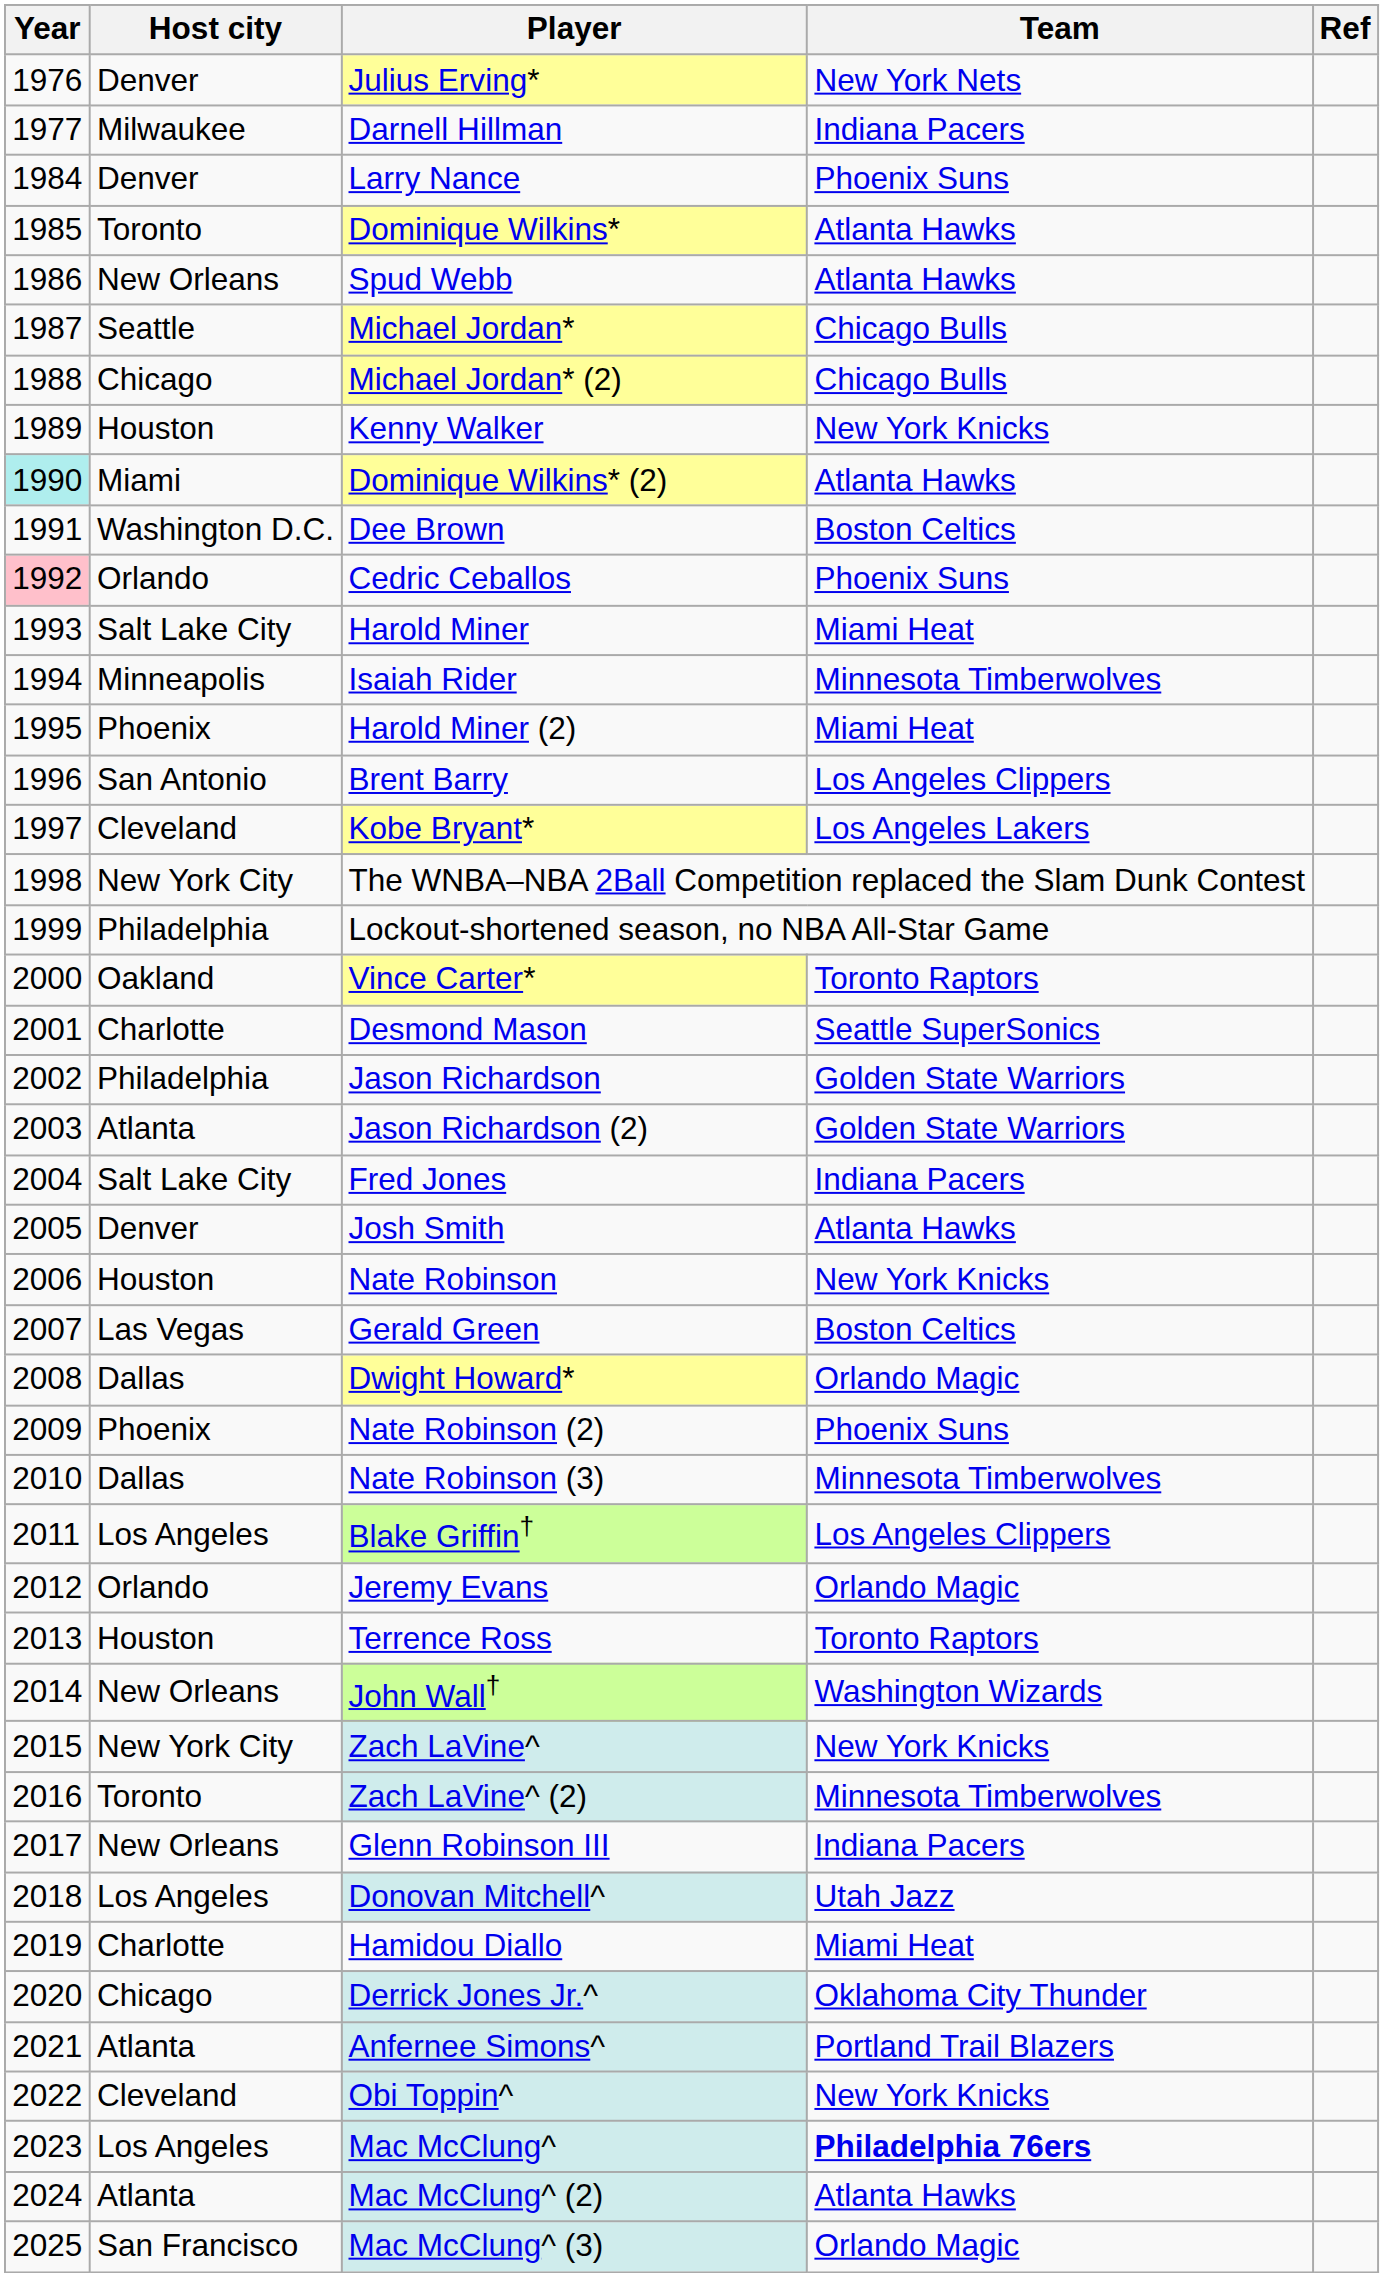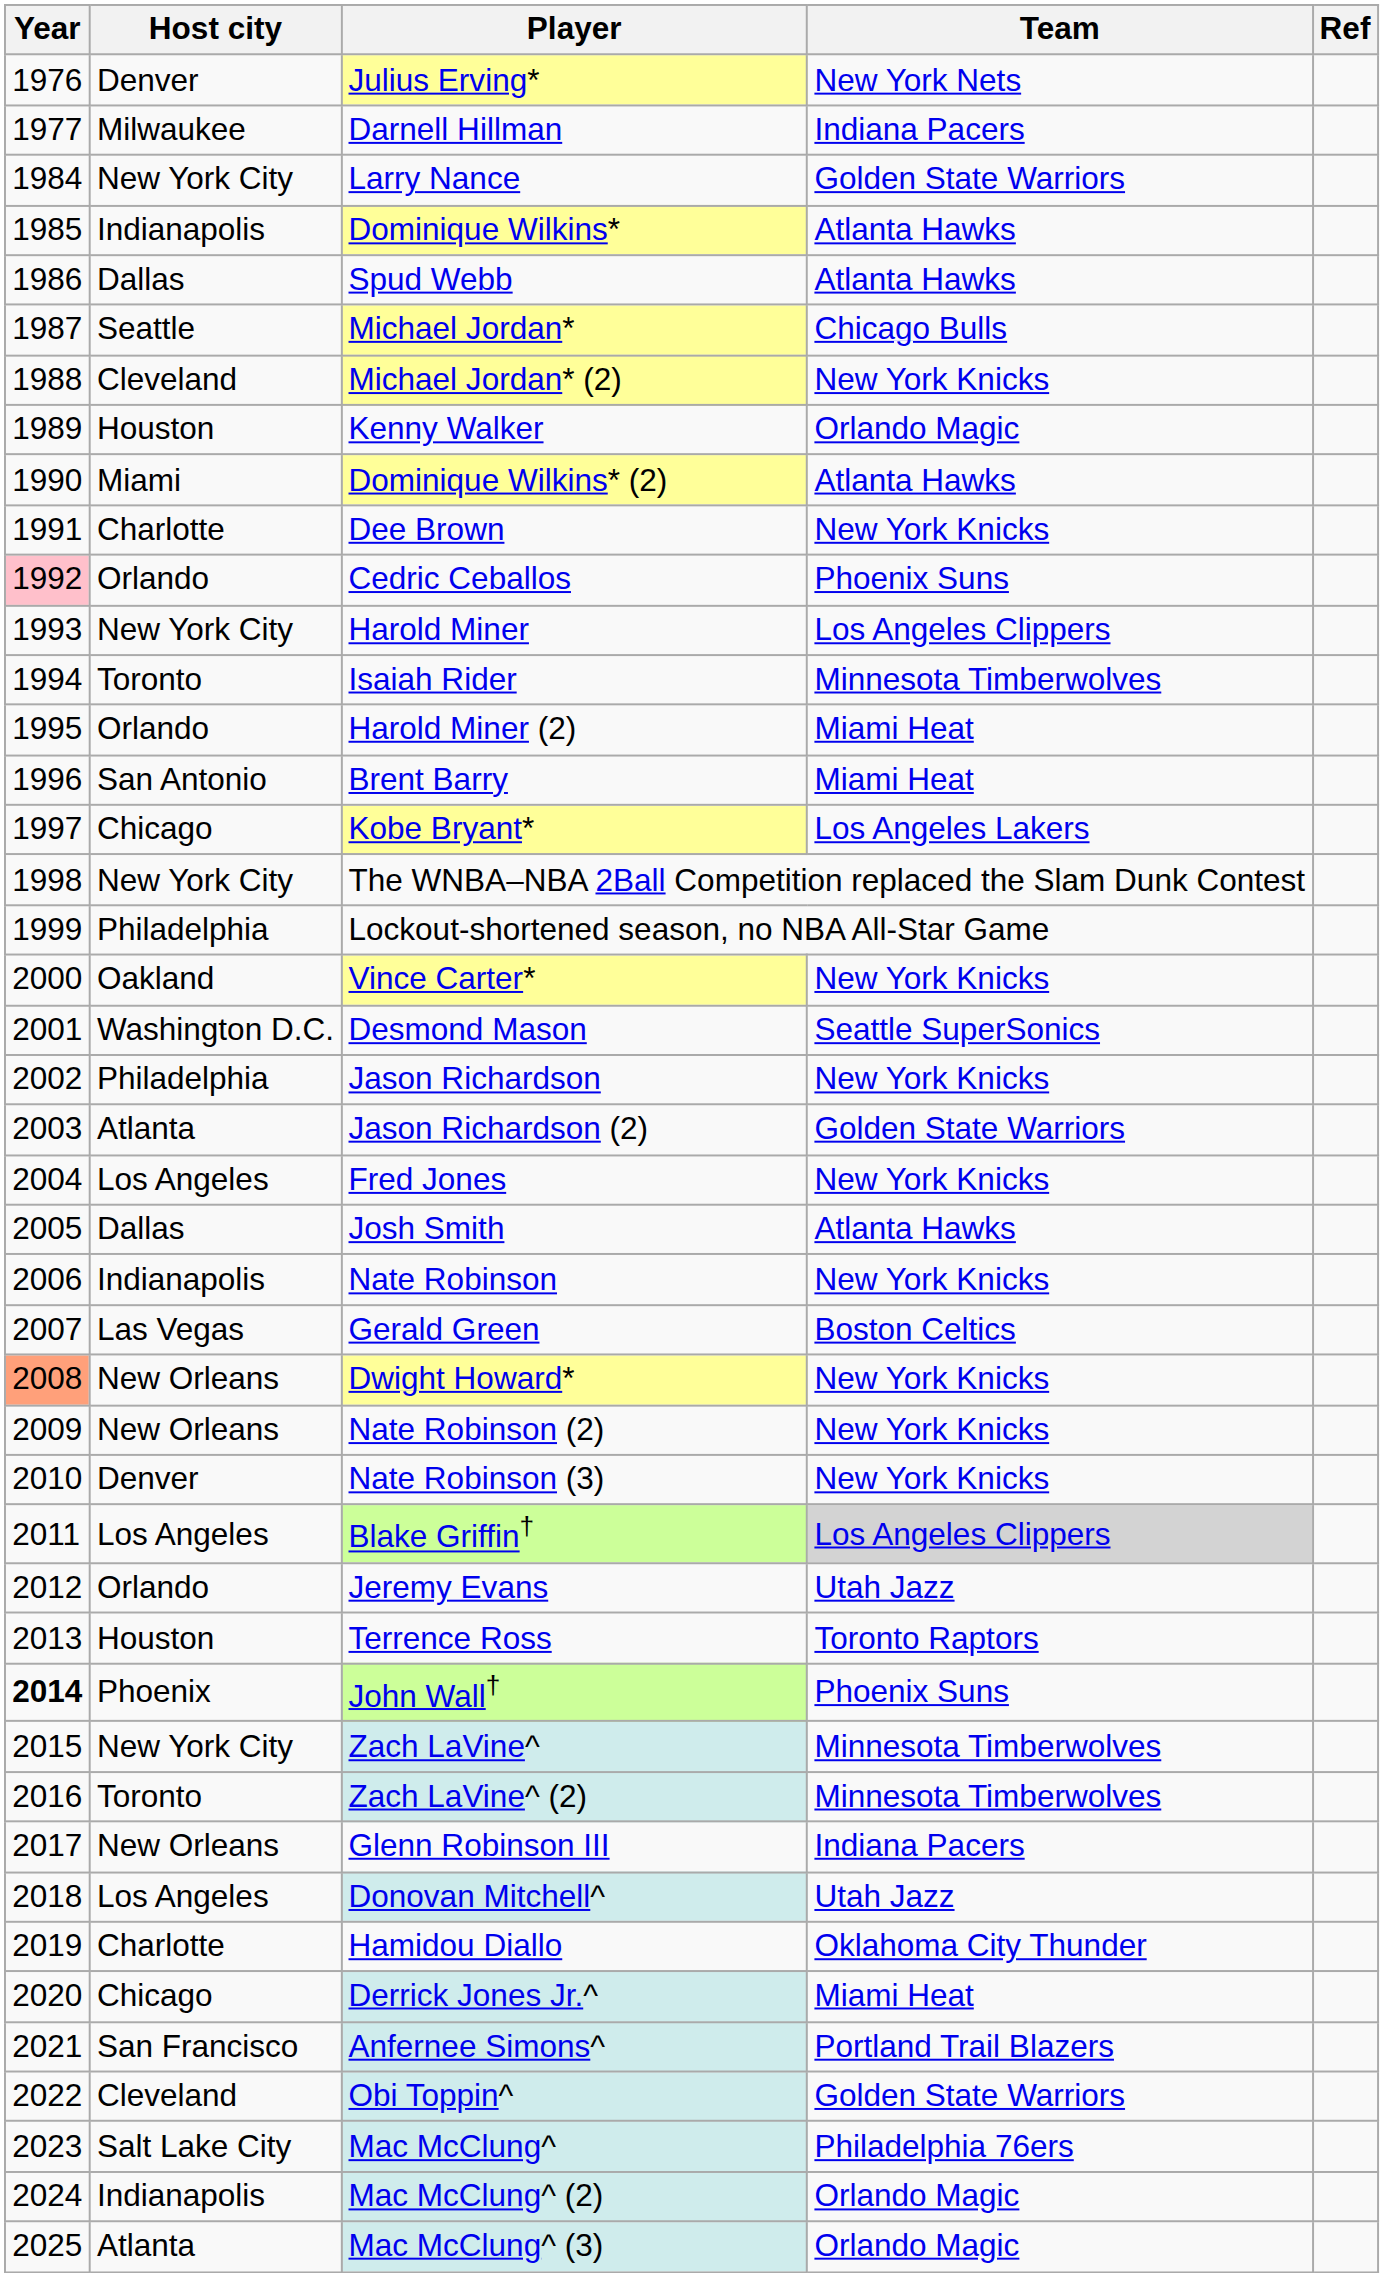Larry Nance | Host city: Denver -> New York City
Larry Nance | Team: Phoenix Suns -> Golden State Warriors
Dominique Wilkins* | Host city: Toronto -> Indianapolis
Spud Webb | Host city: New Orleans -> Dallas
Michael Jordan* (2) | Host city: Chicago -> Cleveland
Michael Jordan* (2) | Team: Chicago Bulls -> New York Knicks
Kenny Walker | Team: New York Knicks -> Orlando Magic
Dominique Wilkins* (2) | Year: paleturquoise background -> no background
Dee Brown | Host city: Washington D.C. -> Charlotte
Dee Brown | Team: Boston Celtics -> New York Knicks
Harold Miner | Host city: Salt Lake City -> New York City
Harold Miner | Team: Miami Heat -> Los Angeles Clippers
Isaiah Rider | Host city: Minneapolis -> Toronto
Harold Miner (2) | Host city: Phoenix -> Orlando
Brent Barry | Team: Los Angeles Clippers -> Miami Heat
Kobe Bryant* | Host city: Cleveland -> Chicago
Vince Carter* | Team: Toronto Raptors -> New York Knicks
Desmond Mason | Host city: Charlotte -> Washington D.C.
Jason Richardson | Team: Golden State Warriors -> New York Knicks
Fred Jones | Host city: Salt Lake City -> Los Angeles
Fred Jones | Team: Indiana Pacers -> New York Knicks
Josh Smith | Host city: Denver -> Dallas
Nate Robinson | Host city: Houston -> Indianapolis
Dwight Howard* | Year: no background -> lightsalmon background
Dwight Howard* | Host city: Dallas -> New Orleans
Dwight Howard* | Team: Orlando Magic -> New York Knicks
Nate Robinson (2) | Host city: Phoenix -> New Orleans
Nate Robinson (2) | Team: Phoenix Suns -> New York Knicks
Nate Robinson (3) | Host city: Dallas -> Denver
Nate Robinson (3) | Team: Minnesota Timberwolves -> New York Knicks
Blake Griffin† | Team: no background -> lightgrey background
Jeremy Evans | Team: Orlando Magic -> Utah Jazz
John Wall† | Year: normal -> bold
John Wall† | Host city: New Orleans -> Phoenix
John Wall† | Team: Washington Wizards -> Phoenix Suns
Zach LaVine^ | Team: New York Knicks -> Minnesota Timberwolves
Hamidou Diallo | Team: Miami Heat -> Oklahoma City Thunder
Derrick Jones Jr.^ | Team: Oklahoma City Thunder -> Miami Heat
Anfernee Simons^ | Host city: Atlanta -> San Francisco
Obi Toppin^ | Team: New York Knicks -> Golden State Warriors
Mac McClung^ | Host city: Los Angeles -> Salt Lake City
Mac McClung^ | Team: bold -> normal
Mac McClung^ (2) | Host city: Atlanta -> Indianapolis
Mac McClung^ (2) | Team: Atlanta Hawks -> Orlando Magic
Mac McClung^ (3) | Host city: San Francisco -> Atlanta
